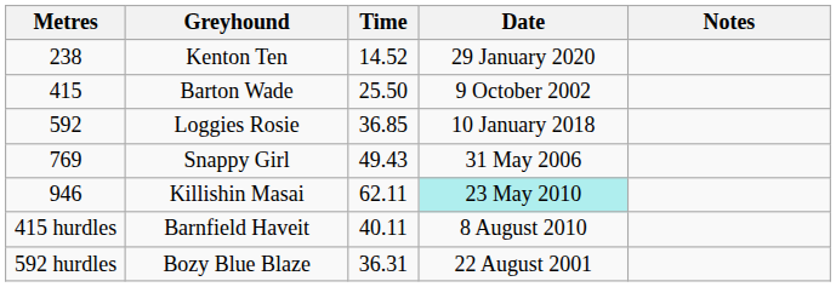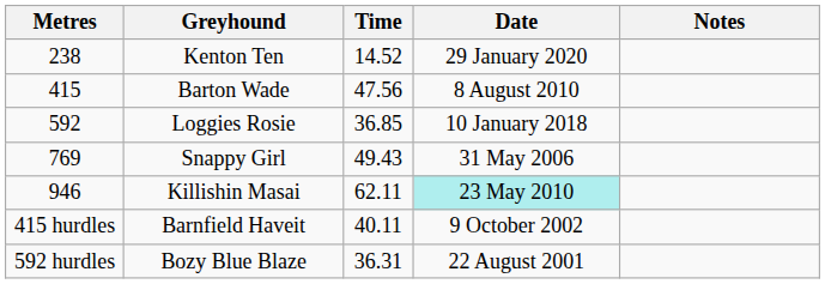Barton Wade | Time: 25.50 -> 47.56
Barton Wade | Date: 9 October 2002 -> 8 August 2010
Barnfield Haveit | Date: 8 August 2010 -> 9 October 2002
